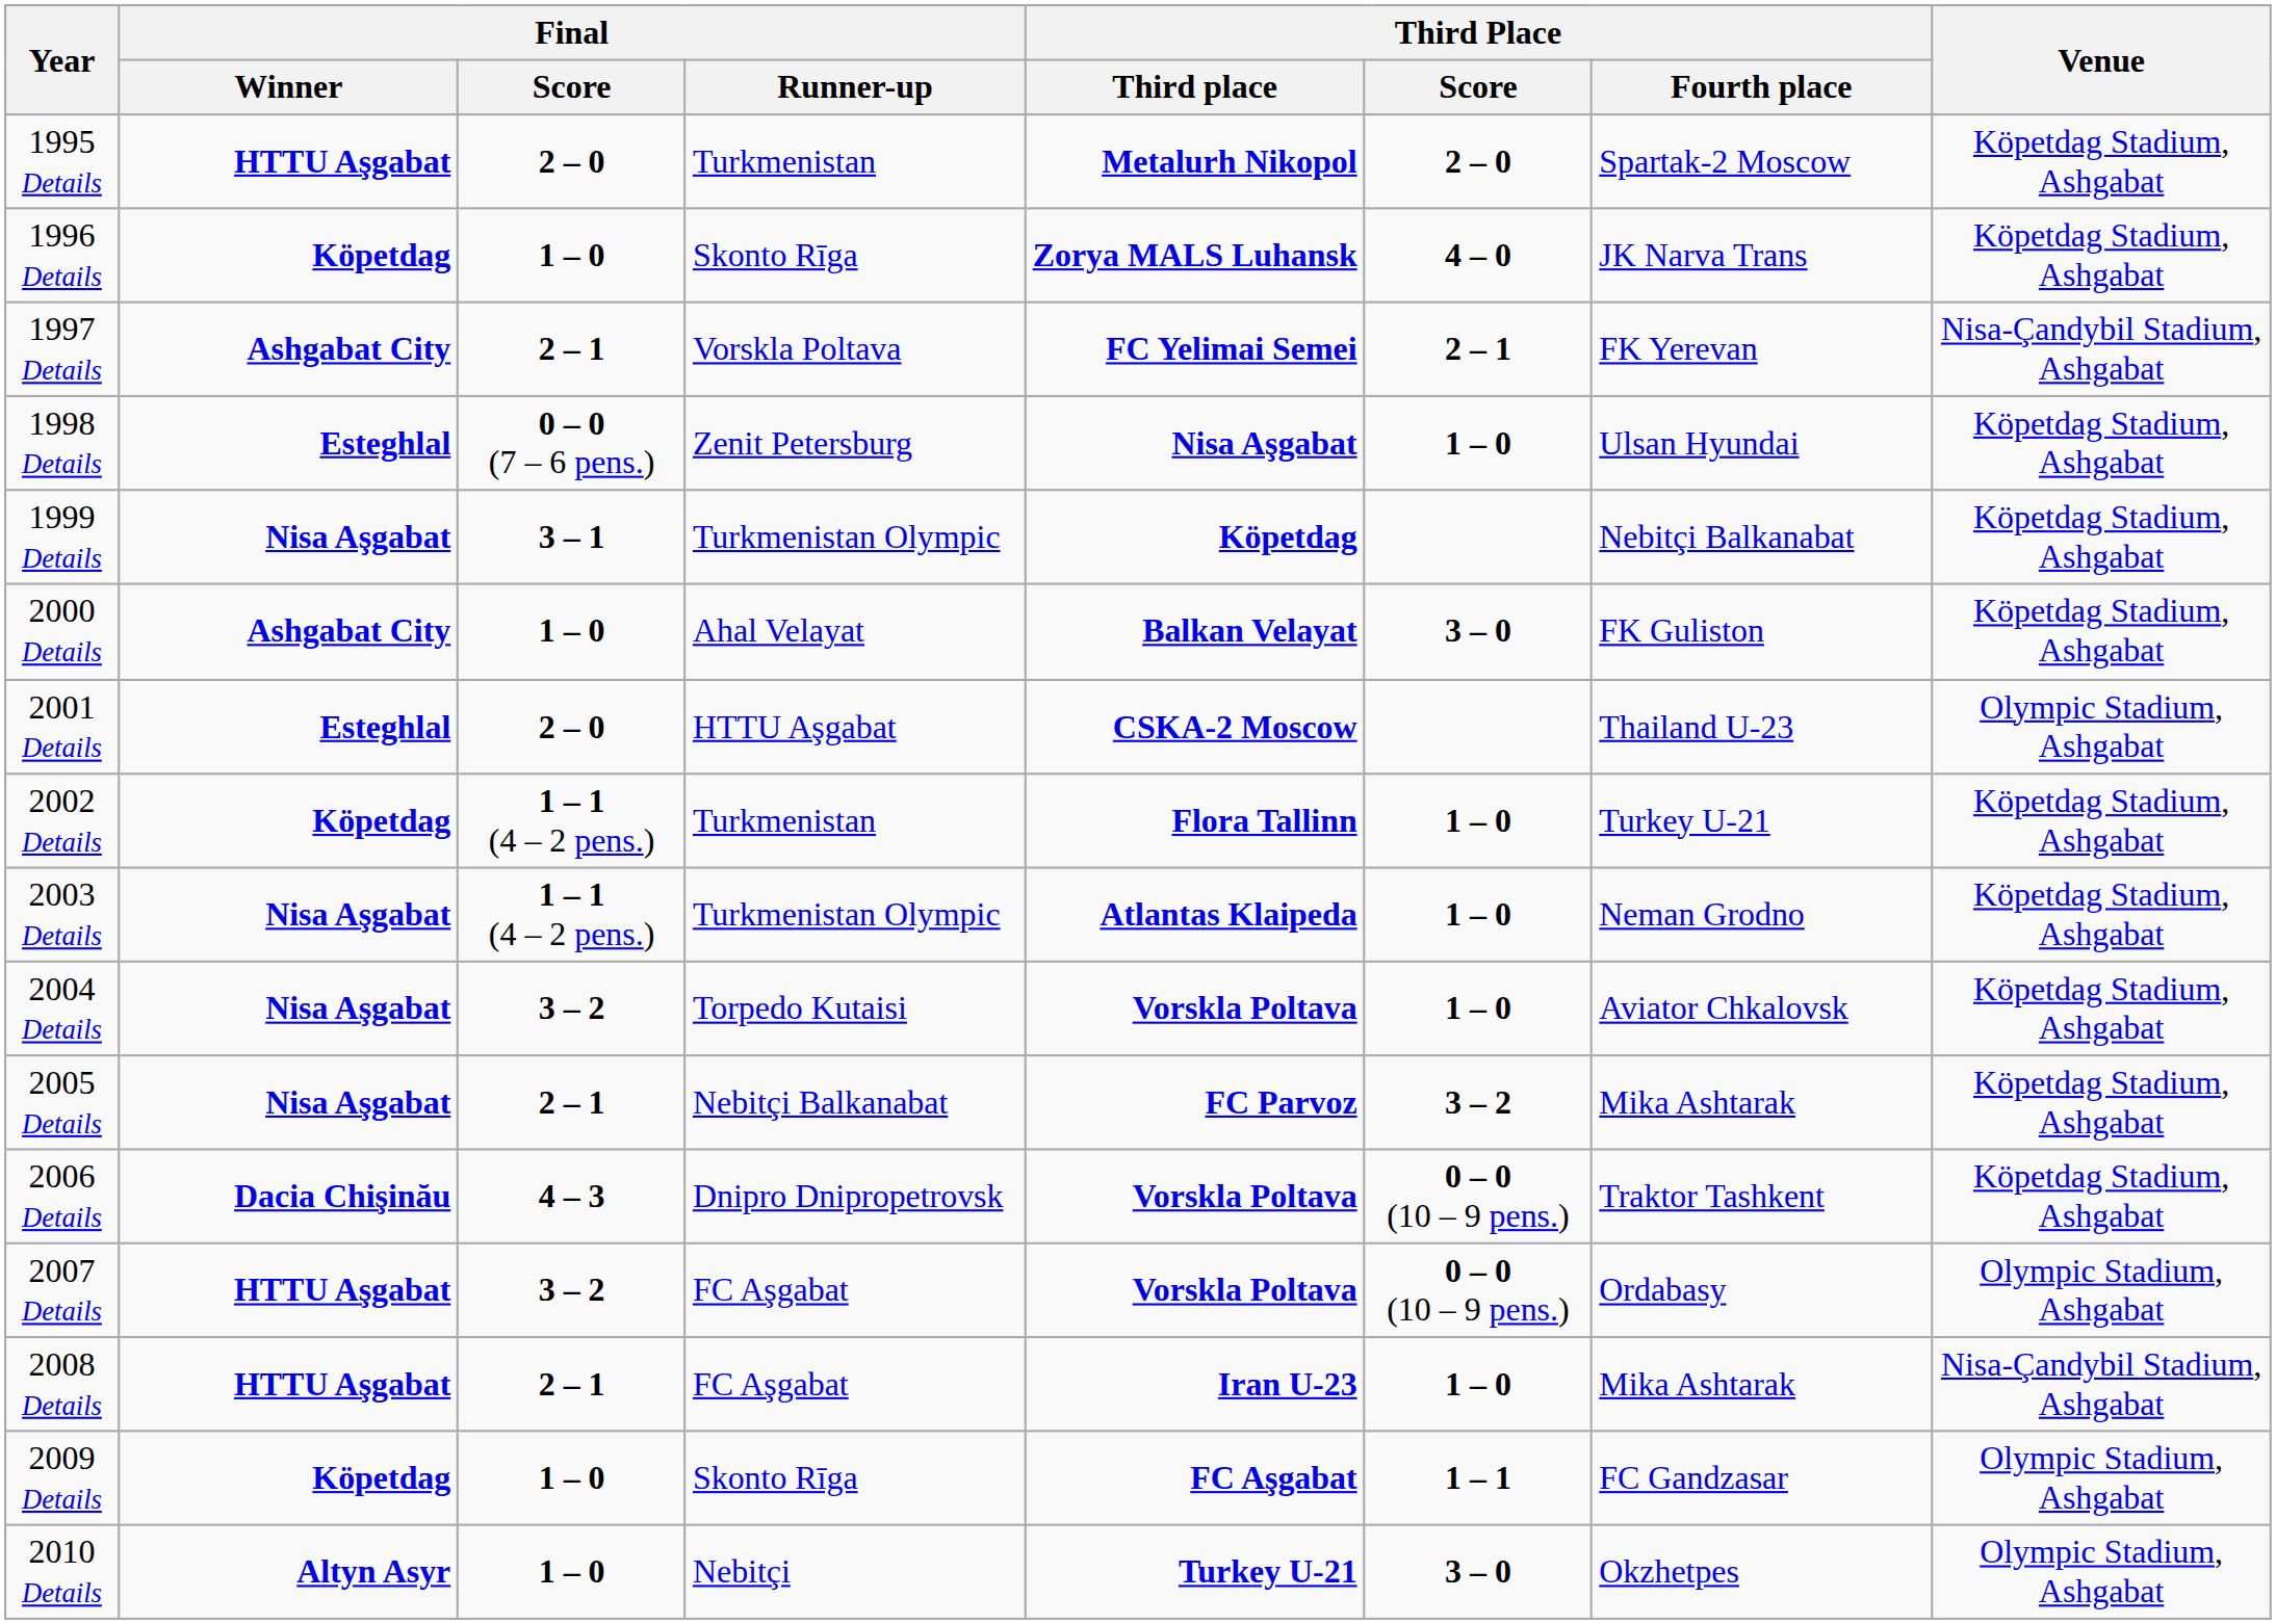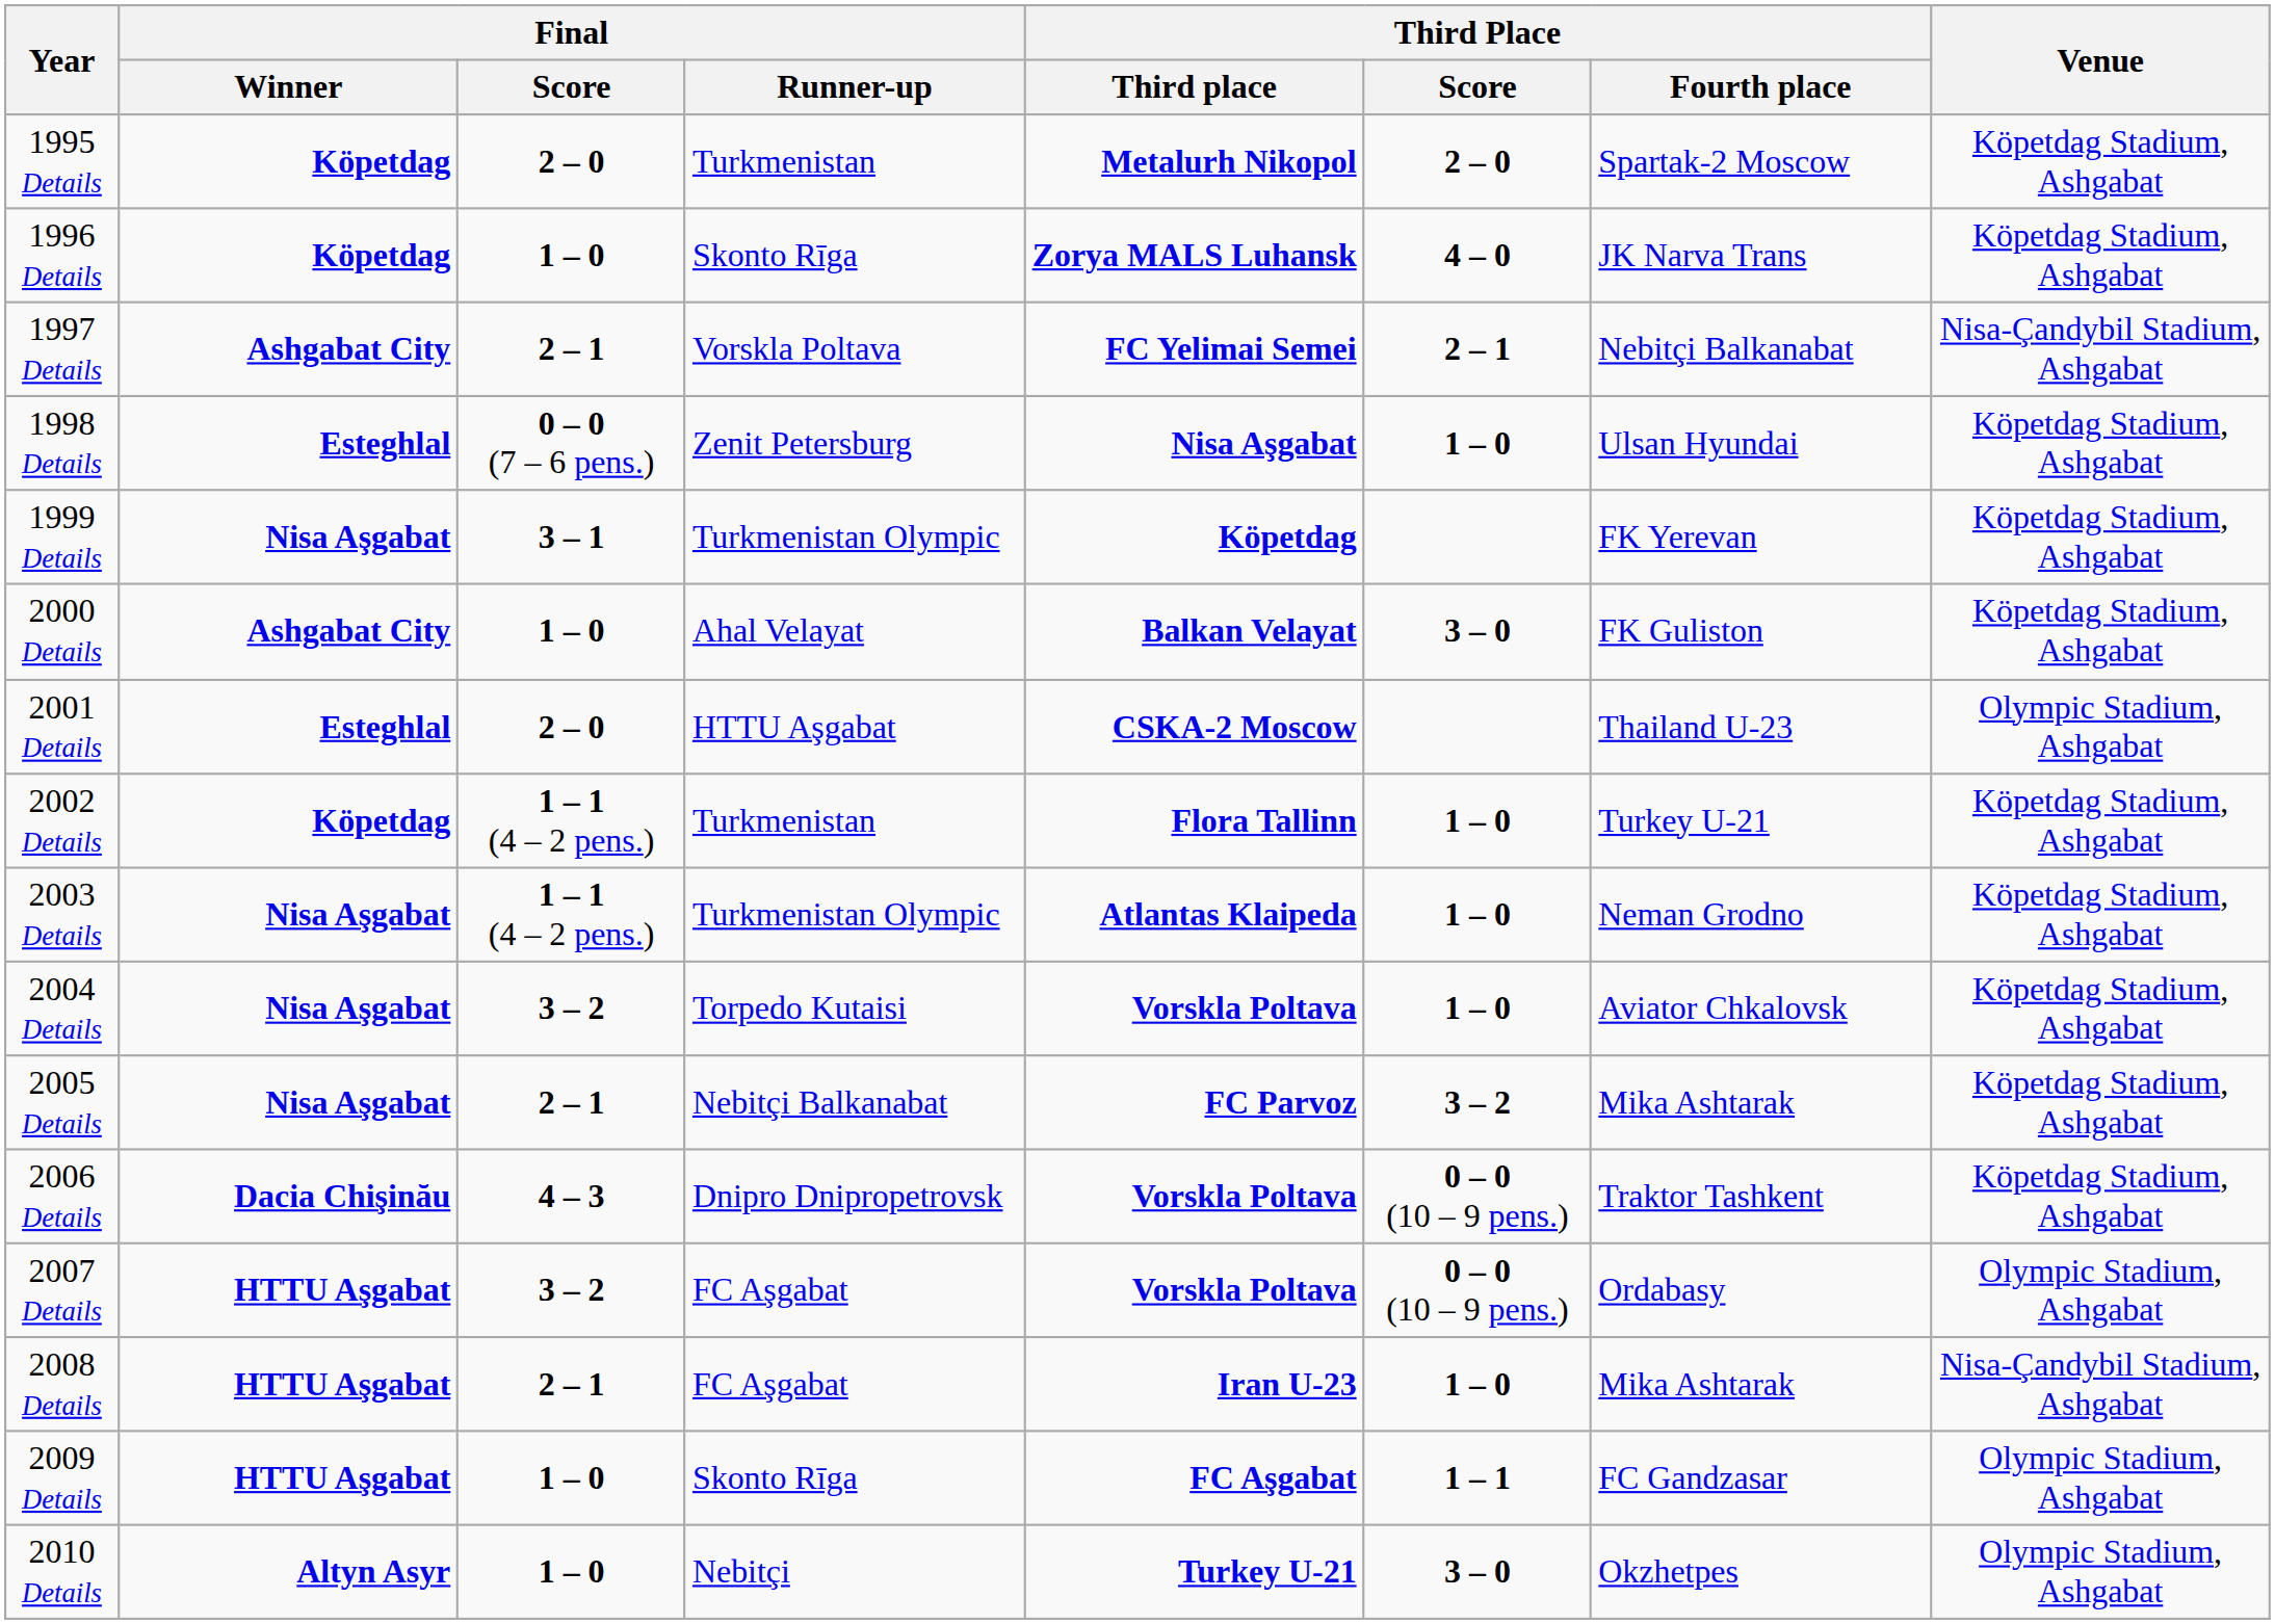1995 Details | Final / Winner: HTTU Aşgabat -> Köpetdag
1997 Details | Third Place / Fourth place: FK Yerevan -> Nebitçi Balkanabat
1999 Details | Third Place / Fourth place: Nebitçi Balkanabat -> FK Yerevan
2009 Details | Final / Winner: Köpetdag -> HTTU Aşgabat
